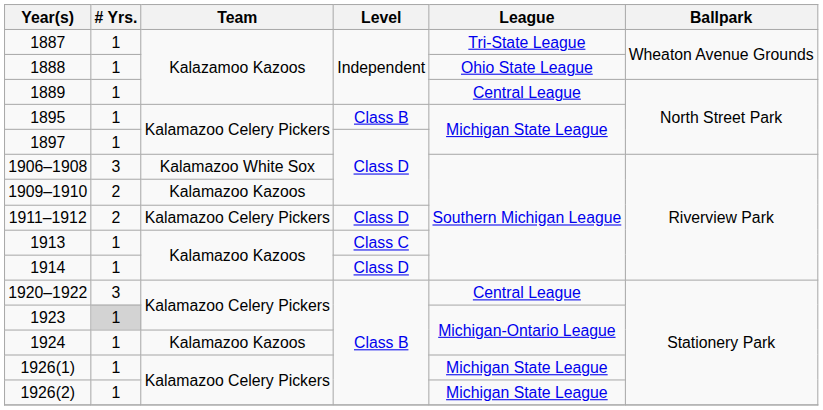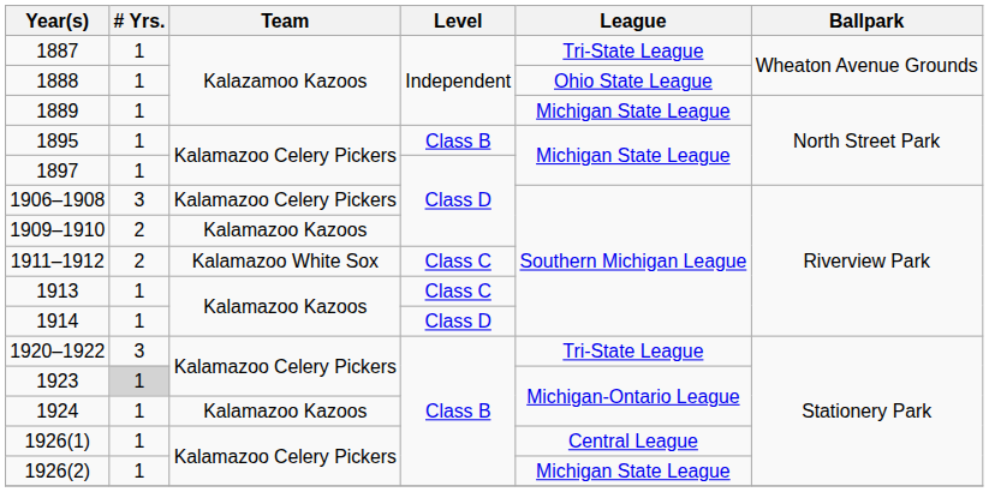1889 | League: Central League -> Michigan State League
1906–1908 | Team: Kalamazoo White Sox -> Kalamazoo Celery Pickers
1911–1912 | Team: Kalamazoo Celery Pickers -> Kalamazoo White Sox
1911–1912 | Level: Class D -> Class C
1920–1922 | League: Central League -> Tri-State League
1926(1) | League: Michigan State League -> Central League
